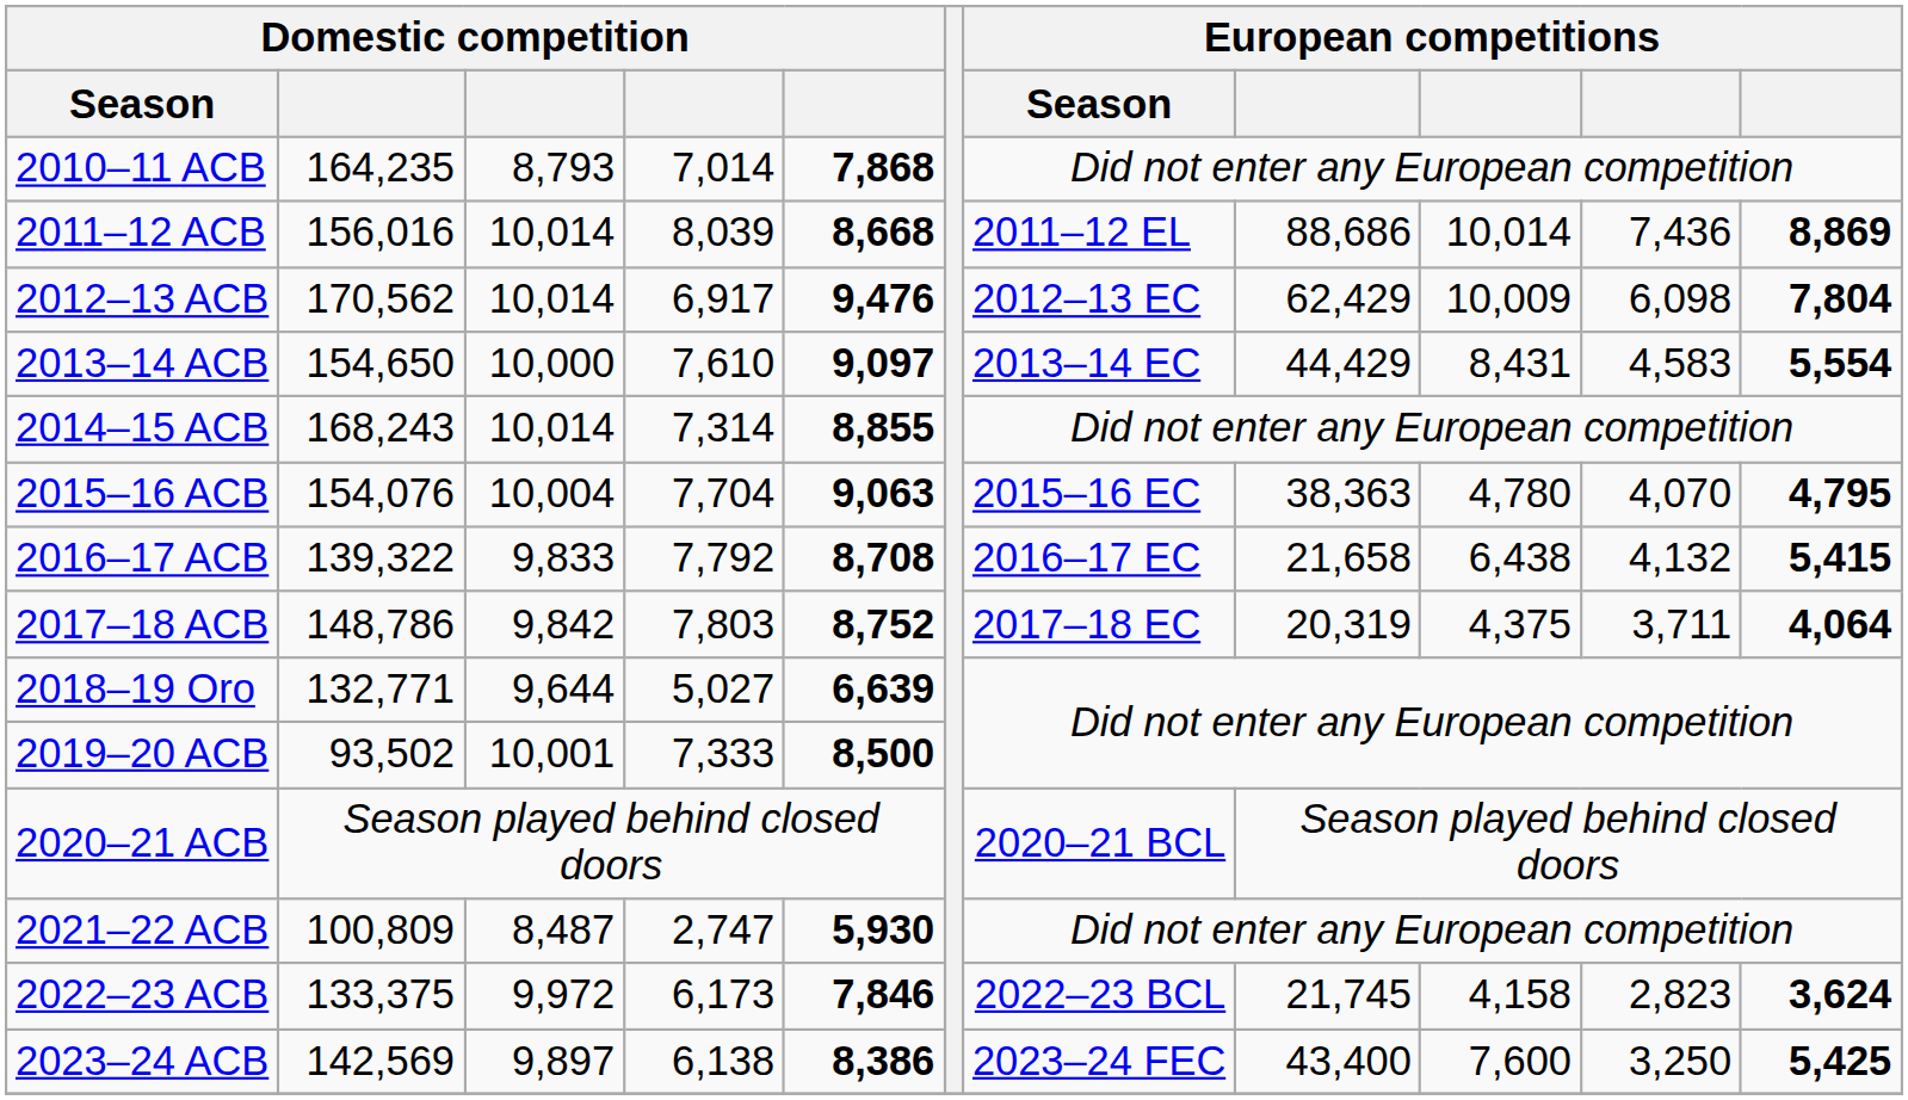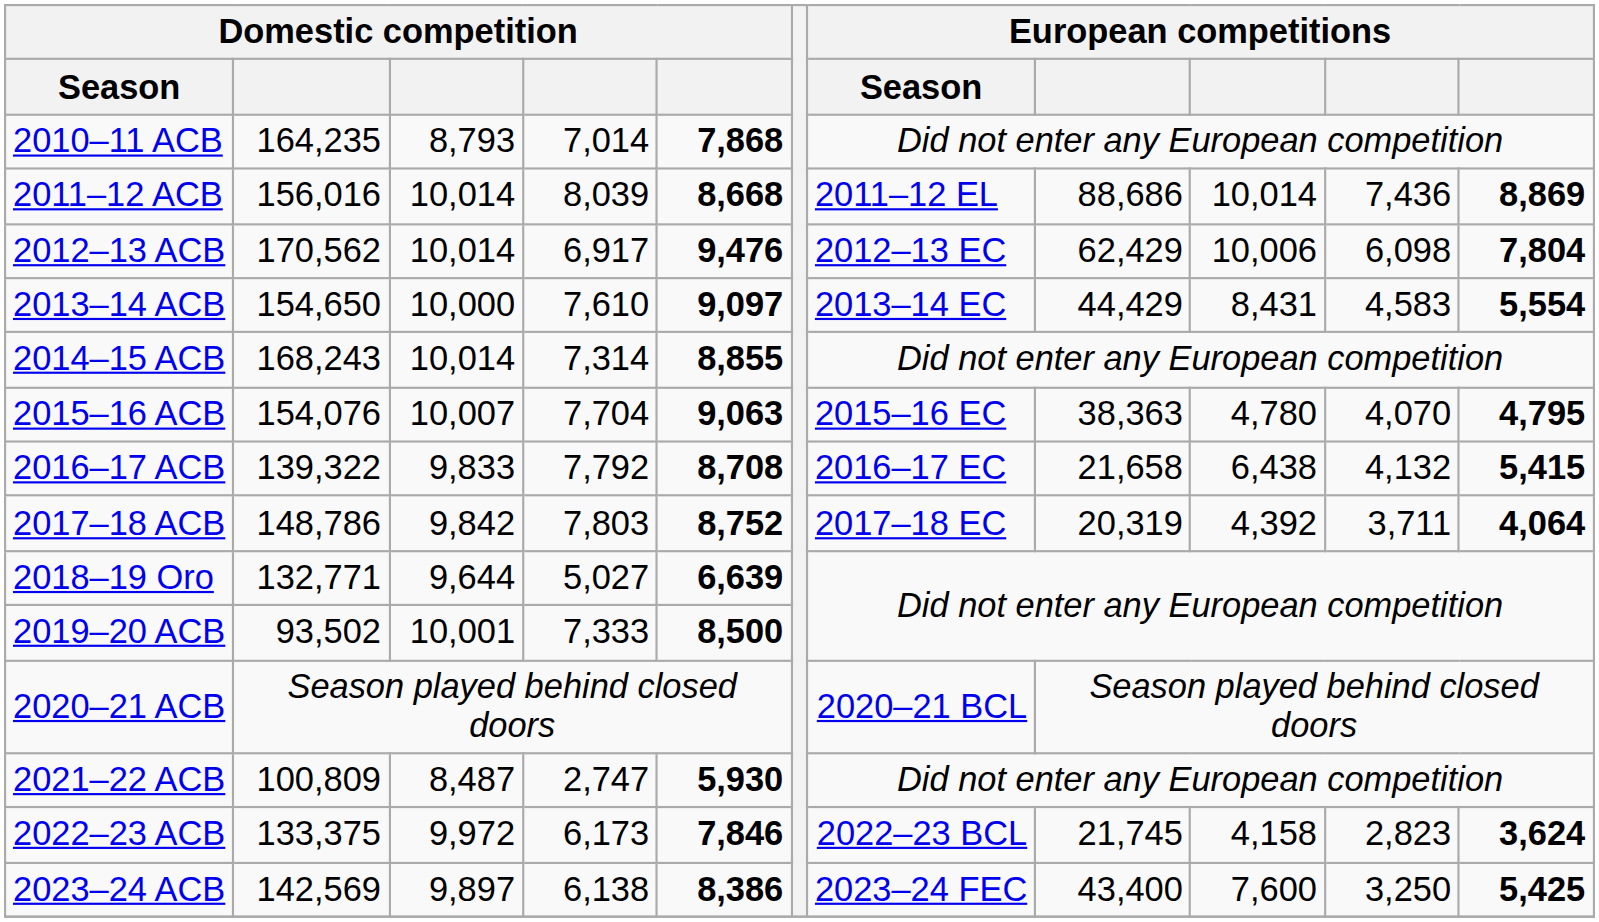2012–13 ACB | column 9: 10,009 -> 10,006
2015–16 ACB | column 3: 10,004 -> 10,007
2017–18 ACB | column 9: 4,375 -> 4,392
